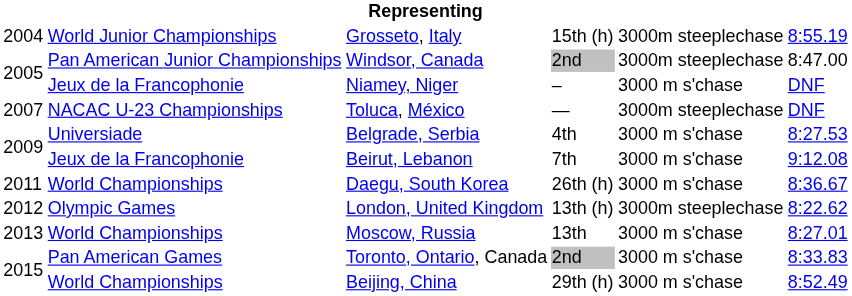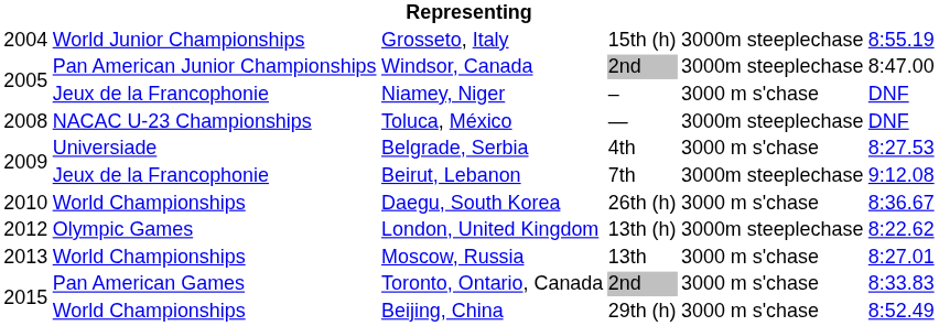Toluca, México | column 1: 2007 -> 2008
Beirut, Lebanon | column 5: 3000 m s'chase -> 3000m steeplechase
Daegu, South Korea | column 1: 2011 -> 2010
